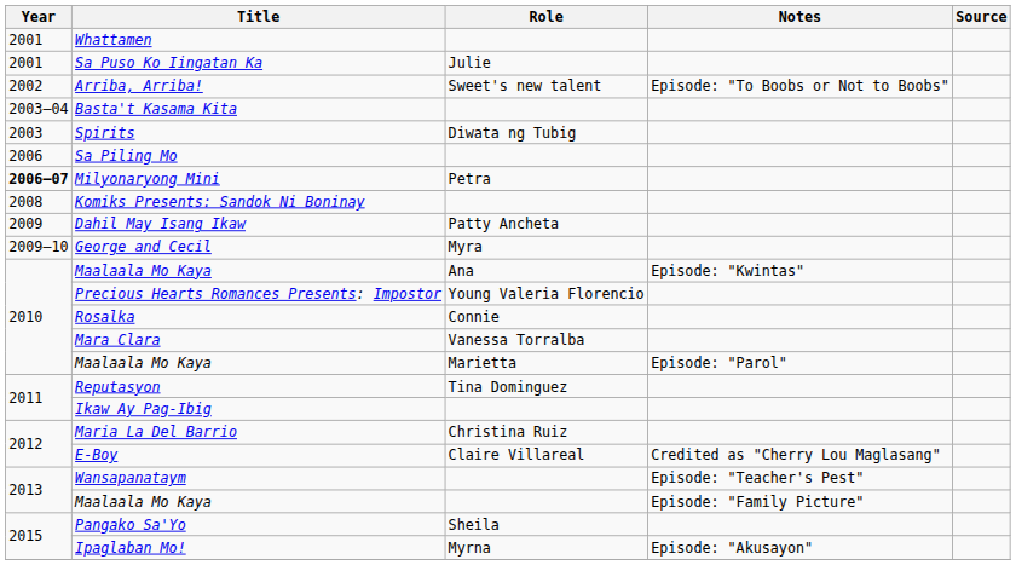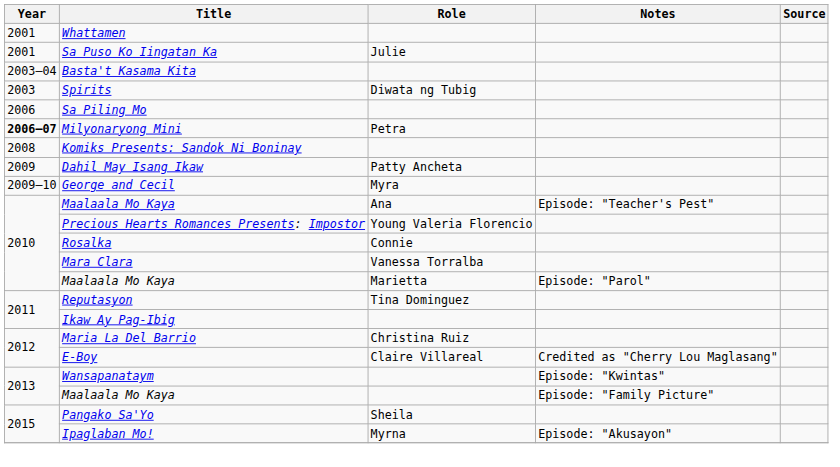- row: 2002 | Arriba, Arriba! | Sweet's new talent | Episode: "To Boobs or Not to Boobs"
Maalaala Mo Kaya / Ana | Notes: Episode: "Kwintas" -> Episode: "Teacher's Pest"
Wansapanataym | Notes: Episode: "Teacher's Pest" -> Episode: "Kwintas"
